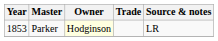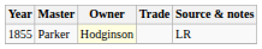Parker | Year: 1853 -> 1855
